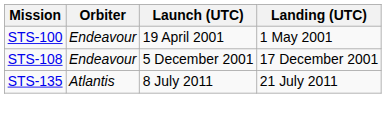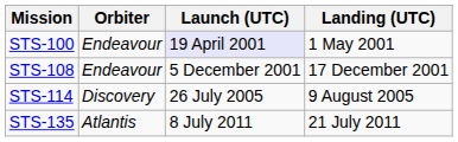STS-100 | Launch (UTC): no background -> lavender background
+ row: STS-114 | Discovery | 26 July 2005 | 9 August 2005
